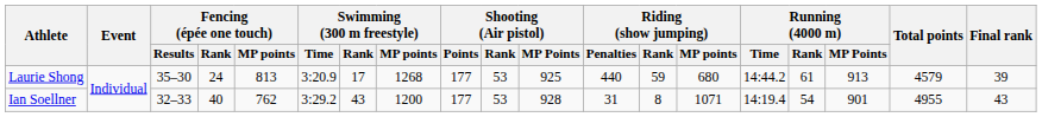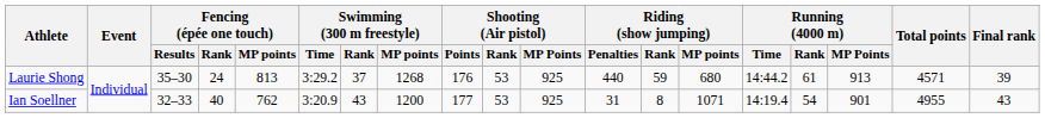Laurie Shong | Swimming (300 m freestyle) / Time: 3:20.9 -> 3:29.2
Laurie Shong | Swimming (300 m freestyle) / Rank: 17 -> 37
Laurie Shong | Shooting (Air pistol) / Points: 177 -> 176
Laurie Shong | Total points: 4579 -> 4571
Ian Soellner | Swimming (300 m freestyle) / Time: 3:29.2 -> 3:20.9
Ian Soellner | Shooting (Air pistol) / MP Points: 928 -> 925
